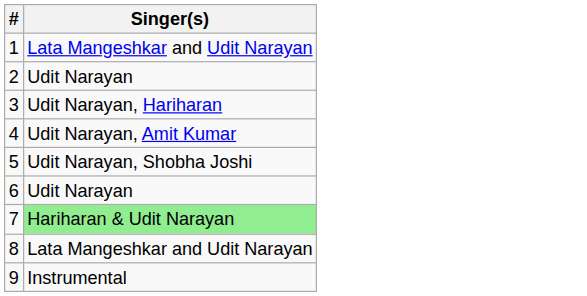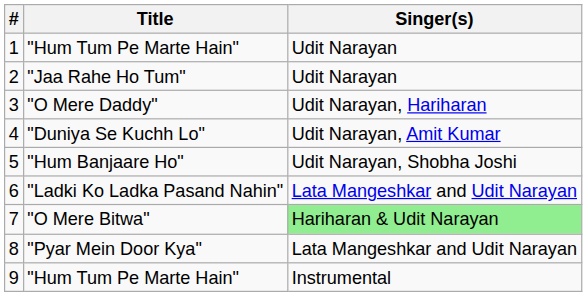+ column: Title | "Hum Tum Pe Marte Hain" | "Jaa Rahe Ho Tum" | "O Mere Daddy" | "Duniya Se Kuchh Lo" | "Hum Banjaare Ho" | "Ladki Ko Ladka Pasand Nahin" | "O Mere Bitwa" | "Pyar Mein Door Kya" | "Hum Tum Pe Marte Hain"
1 | Singer(s): Lata Mangeshkar and Udit Narayan -> Udit Narayan
6 | Singer(s): Udit Narayan -> Lata Mangeshkar and Udit Narayan
